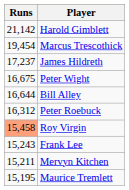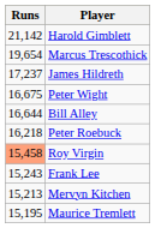Marcus Trescothick | Runs: 19,454 -> 19,654
Peter Roebuck | Runs: 16,312 -> 16,218
Mervyn Kitchen | Runs: 15,211 -> 15,213
